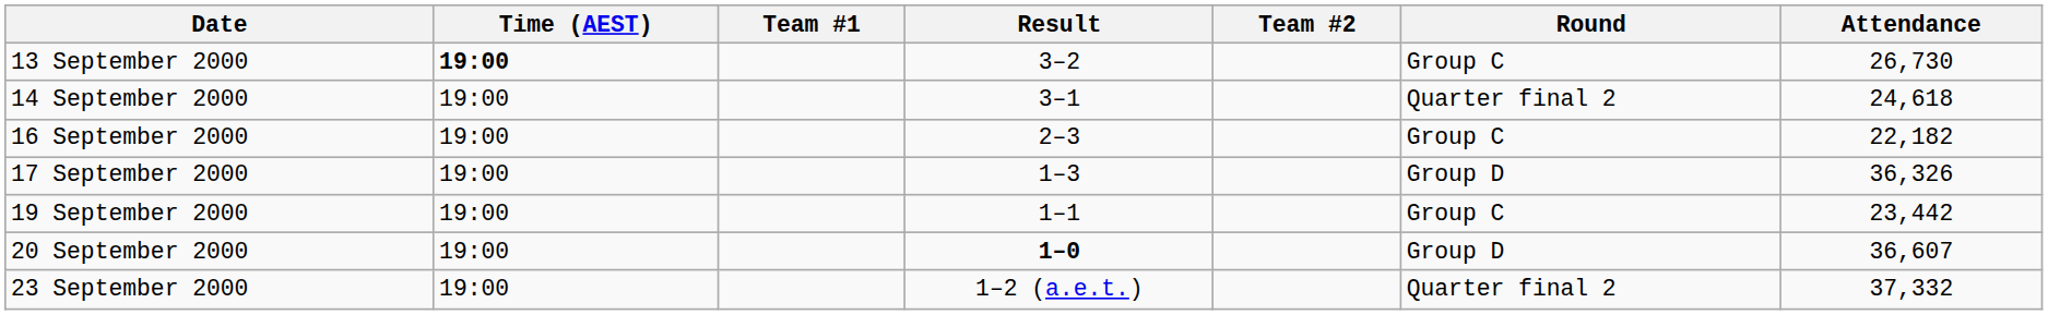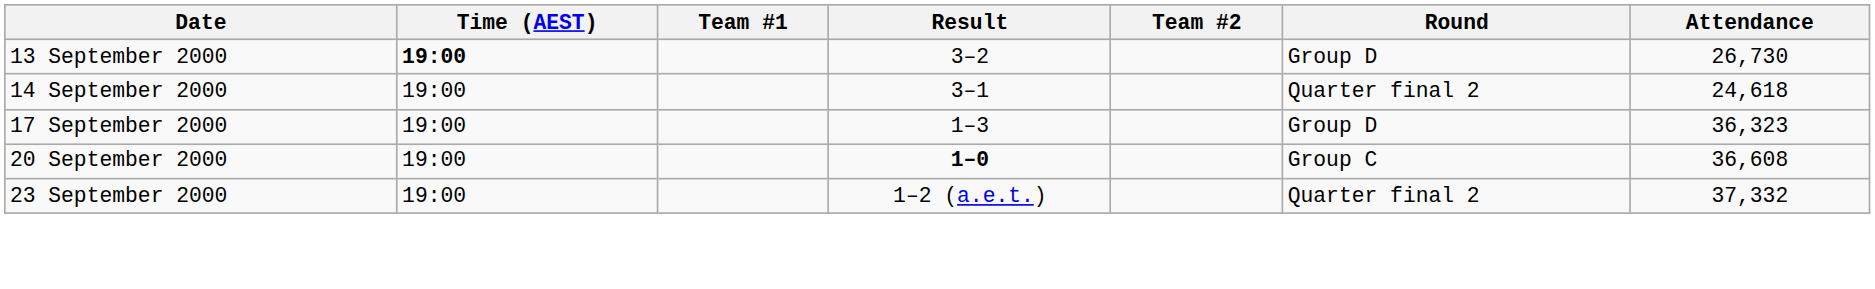13 September 2000 | Round: Group C -> Group D
- row: 16 September 2000 | 19:00 | 2–3 | Group C | 22,182
17 September 2000 | Attendance: 36,326 -> 36,323
- row: 19 September 2000 | 19:00 | 1–1 | Group C | 23,442
20 September 2000 | Round: Group D -> Group C
20 September 2000 | Attendance: 36,607 -> 36,608
